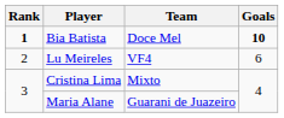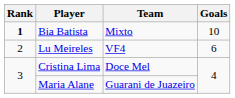Bia Batista | Team: Doce Mel -> Mixto
Bia Batista | Goals: bold -> normal
Cristina Lima | Team: Mixto -> Doce Mel
